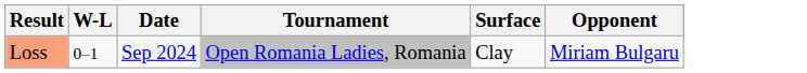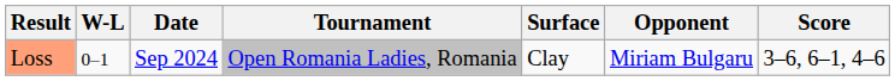+ column: Score | 3–6, 6–1, 4–6
